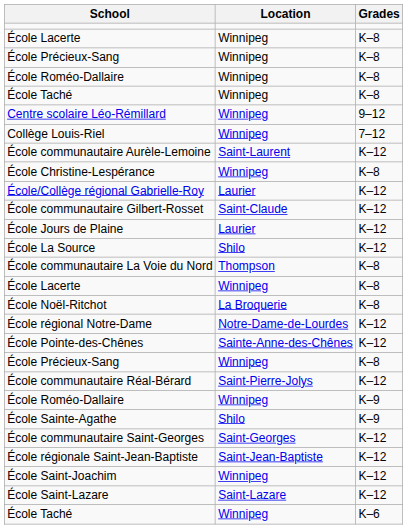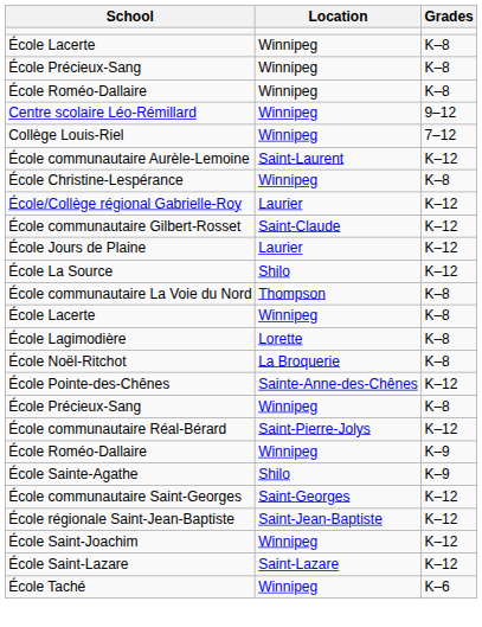- row: École Taché | Winnipeg | K–8
+ row: École Lagimodière | Lorette | K–8
- row: École régional Notre-Dame | Notre-Dame-de-Lourdes | K–12
